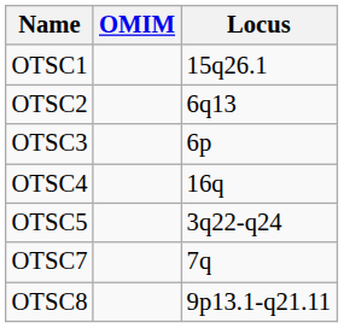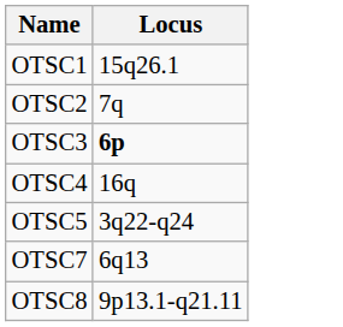- column: OMIM
OTSC2 | Locus: 6q13 -> 7q
OTSC3 | Locus: normal -> bold
OTSC7 | Locus: 7q -> 6q13
